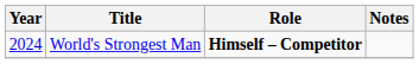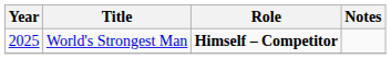World's Strongest Man | Year: 2024 -> 2025
